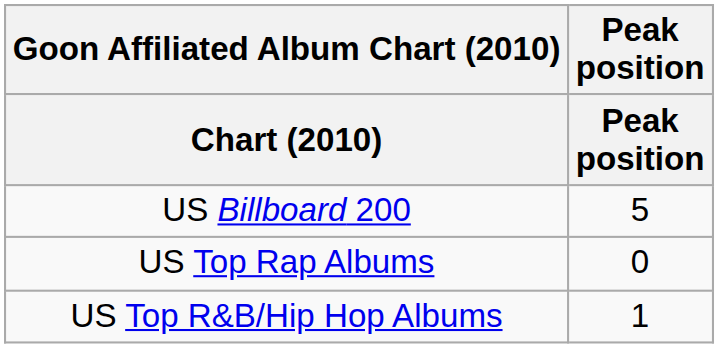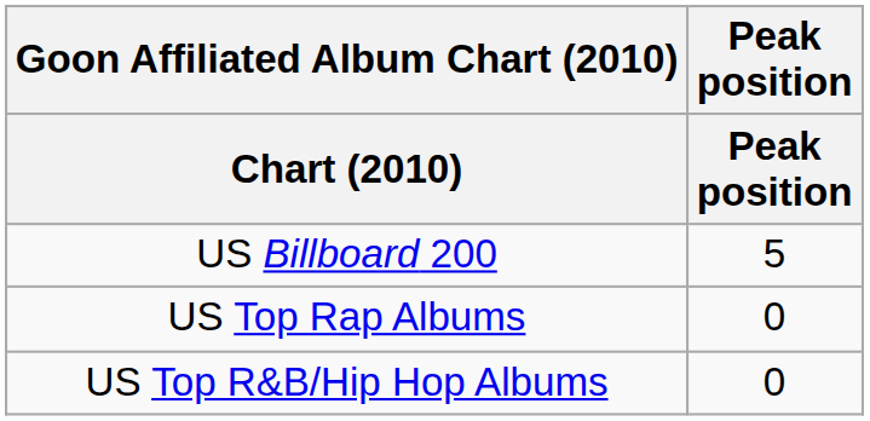US Top R&B/Hip Hop Albums | Peak position: 1 -> 0
